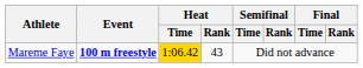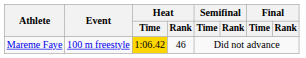Mareme Faye | Event: bold -> normal
Mareme Faye | Heat / Rank: 43 -> 46
